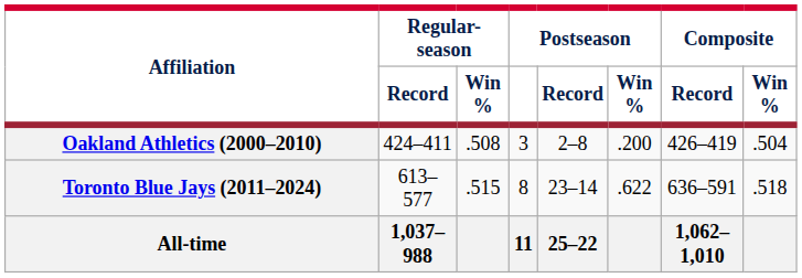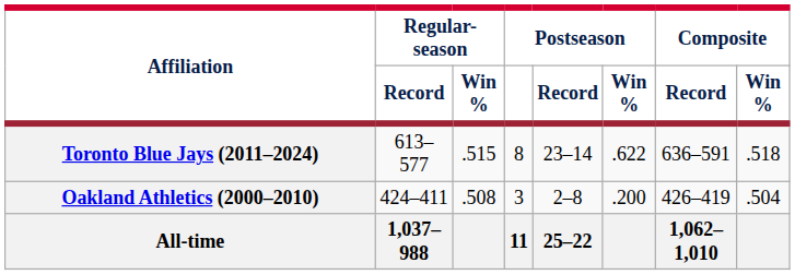rows swapped: Oakland Athletics (2000–2010) <-> Toronto Blue Jays (2011–2024)
